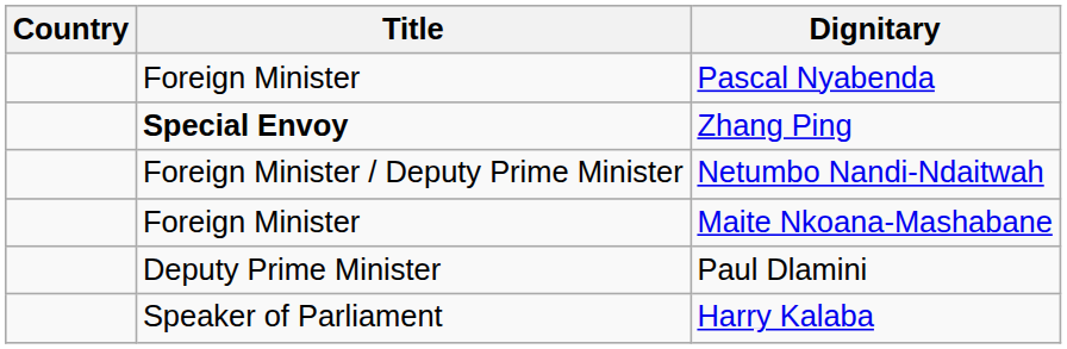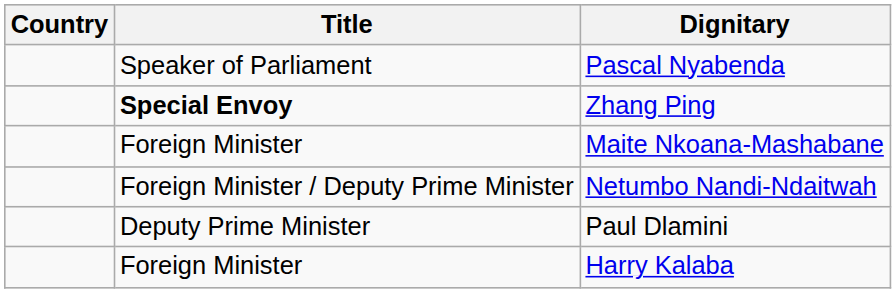Pascal Nyabenda | Title: Foreign Minister -> Speaker of Parliament
rows swapped: Netumbo Nandi-Ndaitwah <-> Maite Nkoana-Mashabane
Harry Kalaba | Title: Speaker of Parliament -> Foreign Minister
